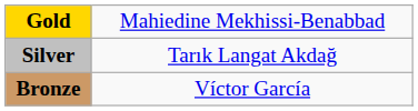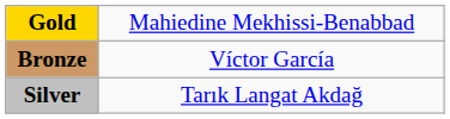rows swapped: Silver <-> Bronze
